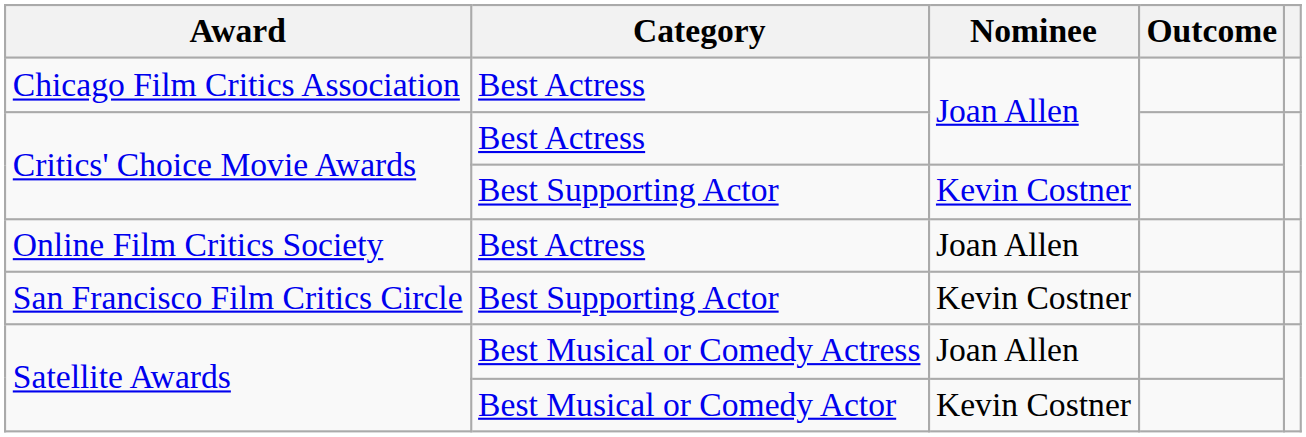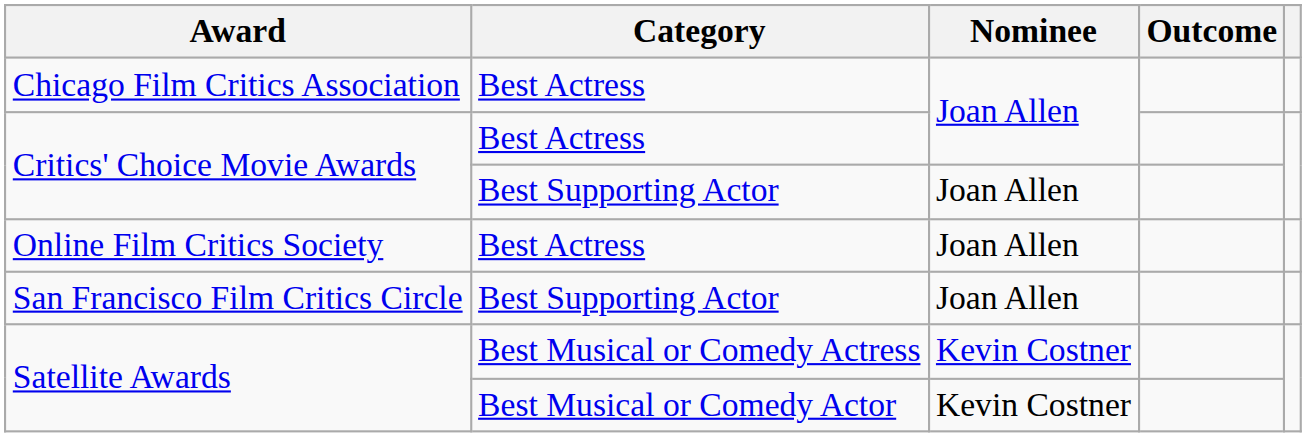Critics' Choice Movie Awards / Best Supporting Actor | Nominee: Kevin Costner -> Joan Allen
San Francisco Film Critics Circle | Nominee: Kevin Costner -> Joan Allen
Satellite Awards / Best Musical or Comedy Actress | Nominee: Joan Allen -> Kevin Costner
